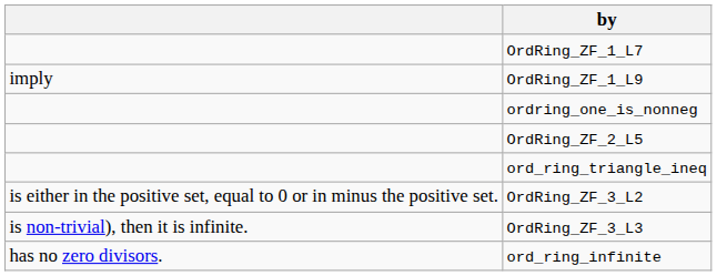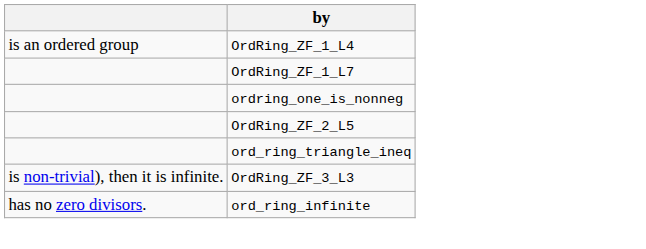+ row: is an ordered group | OrdRing_ZF_1_L4
- row: imply | OrdRing_ZF_1_L9
- row: is either in the positive set, equal to 0 or in minus the positive set. | OrdRing_ZF_3_L2
